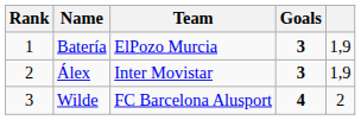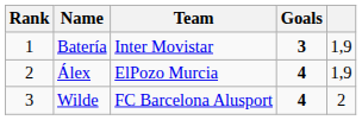Batería | Team: ElPozo Murcia -> Inter Movistar
Álex | Team: Inter Movistar -> ElPozo Murcia
Álex | Goals: 3 -> 4
